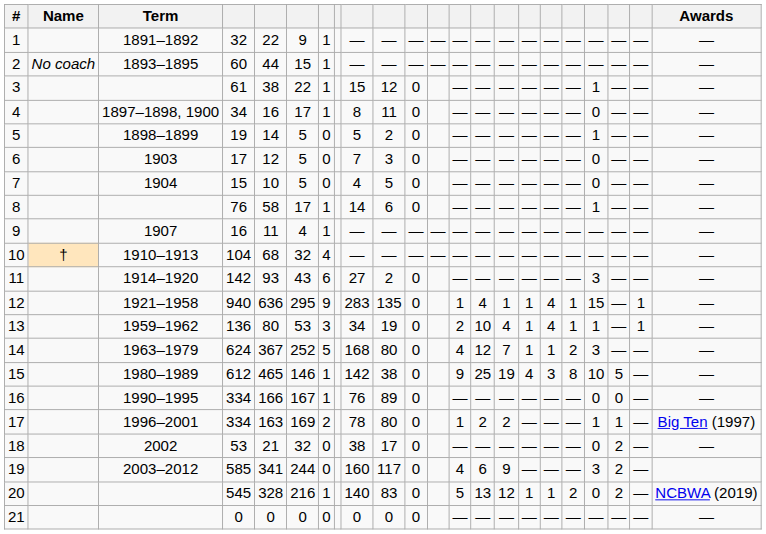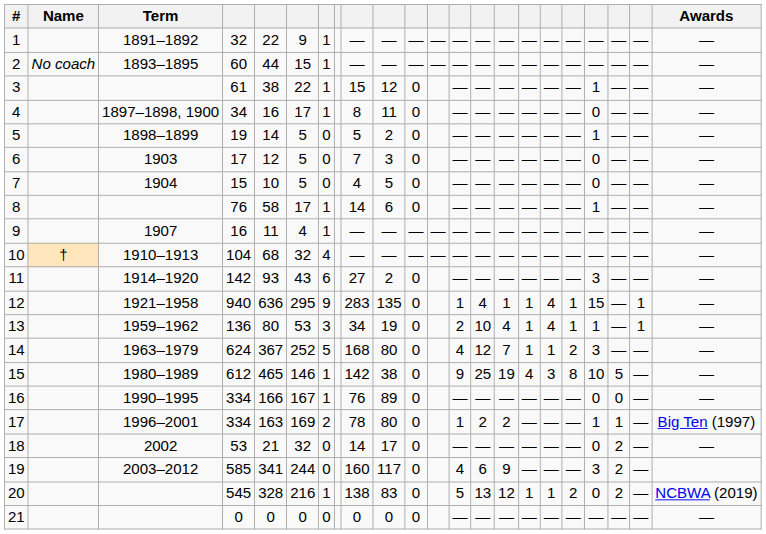18 | column 9: 38 -> 14
20 | column 9: 140 -> 138
